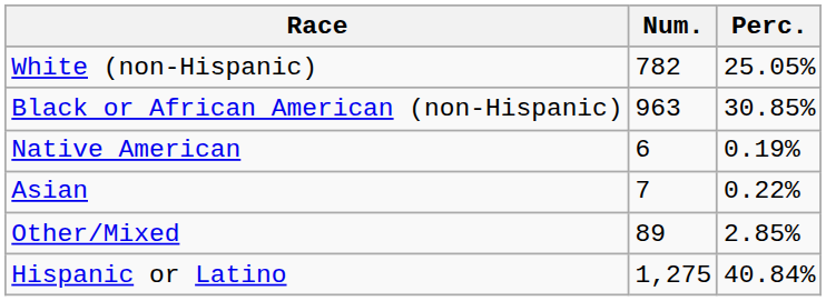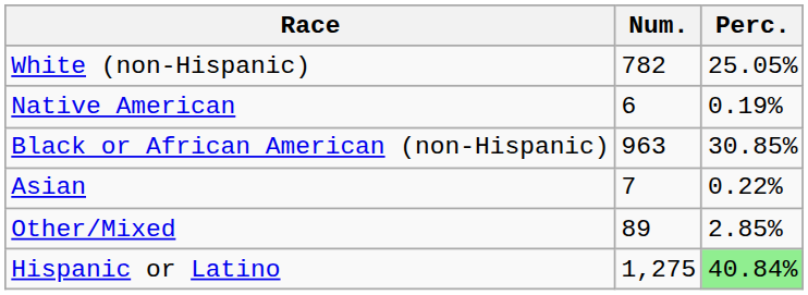rows swapped: Black or African American (non-Hispanic) <-> Native American
Hispanic or Latino | Perc.: no background -> lightgreen background
